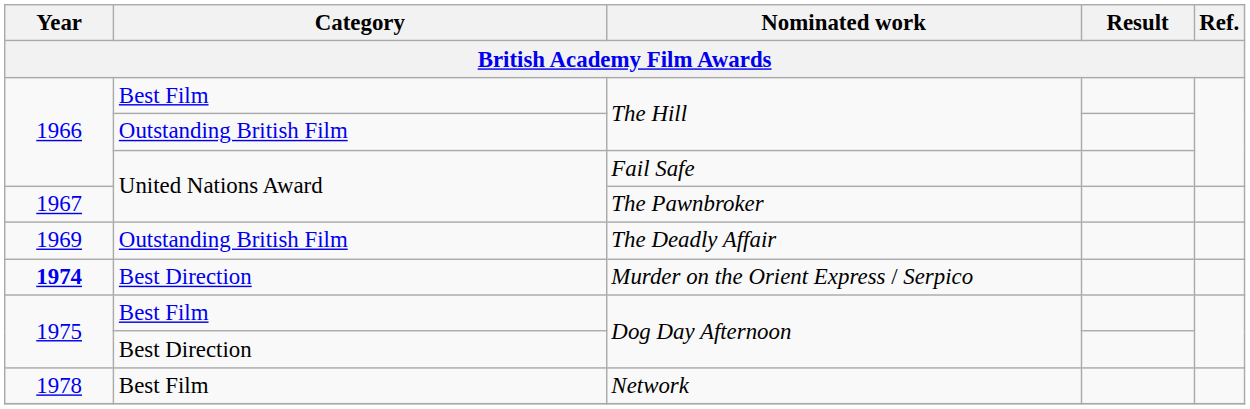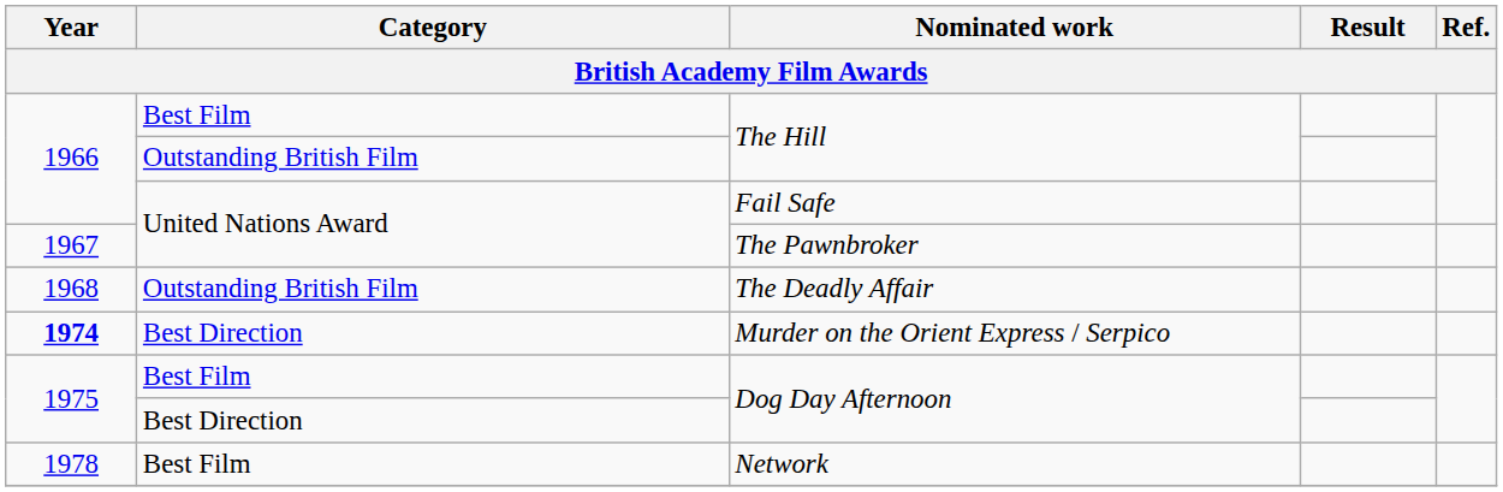The Deadly Affair | Year: 1969 -> 1968
